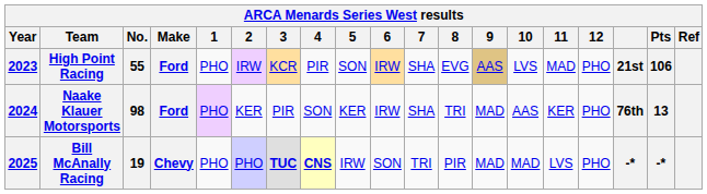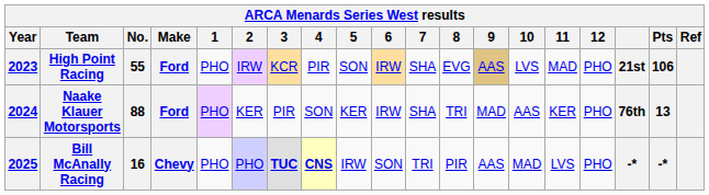Naake Klauer Motorsports | No.: 98 -> 88
Bill McAnally Racing | No.: 19 -> 16
Bill McAnally Racing | 9: MAD -> AAS
